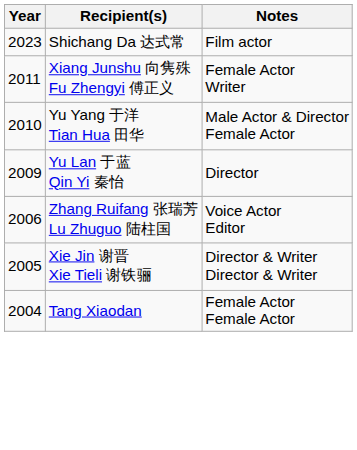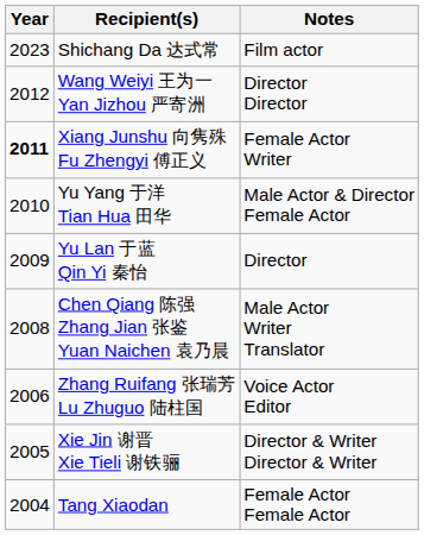+ row: 2012 | Wang Weiyi 王为一 Yan Jizhou 严寄洲 | Director Director
Xiang Junshu 向隽殊 Fu Zhengyi 傅正义 | Year: normal -> bold
+ row: 2008 | Chen Qiang 陈强 Zhang Jian 张鉴 Yuan Naichen 袁乃晨 | Male Actor Writer Translator
